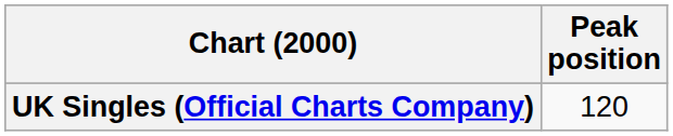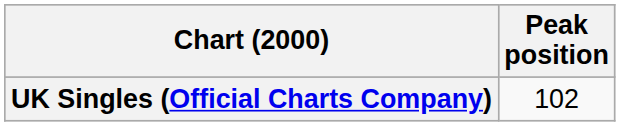UK Singles (Official Charts Company) | Peak position: 120 -> 102
